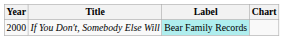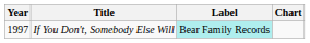If You Don't, Somebody Else Will | Year: 2000 -> 1997
